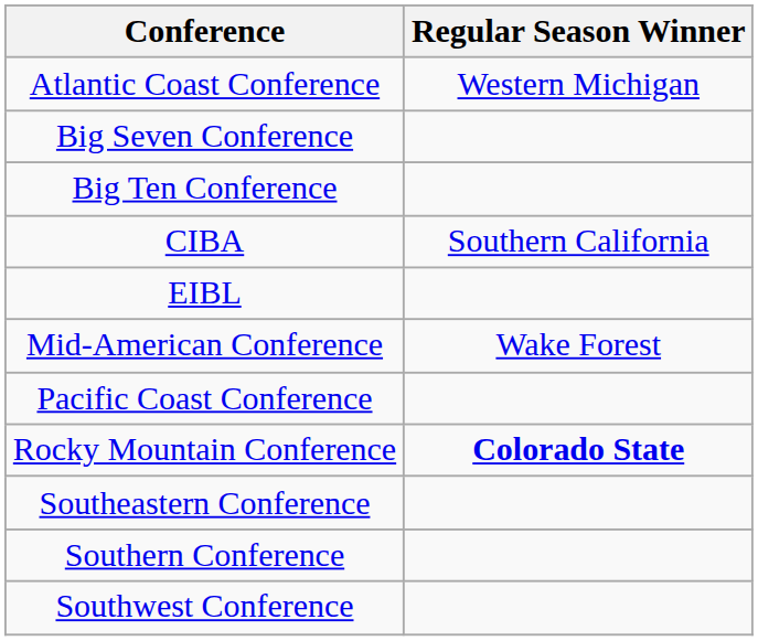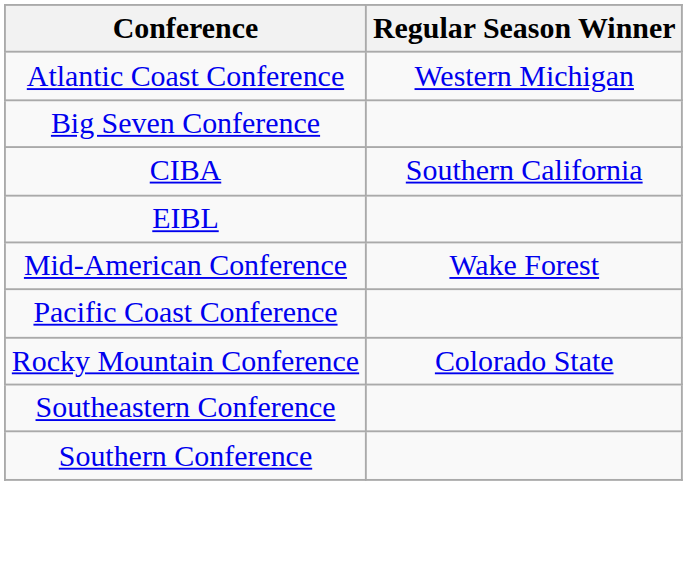- row: Big Ten Conference
Rocky Mountain Conference | Regular Season Winner: bold -> normal
- row: Southwest Conference
